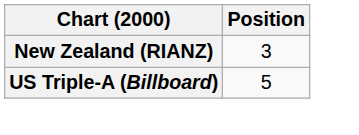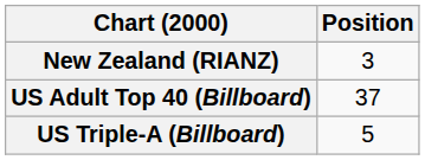+ row: US Adult Top 40 (Billboard) | 37
